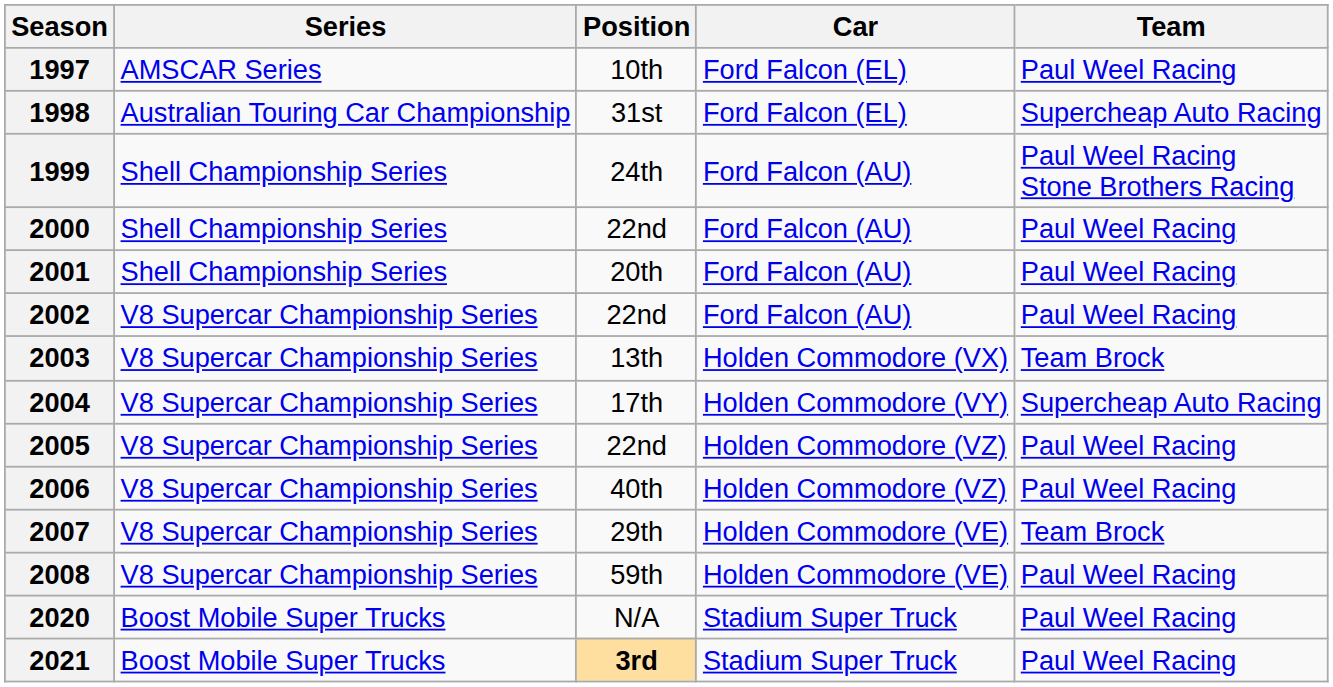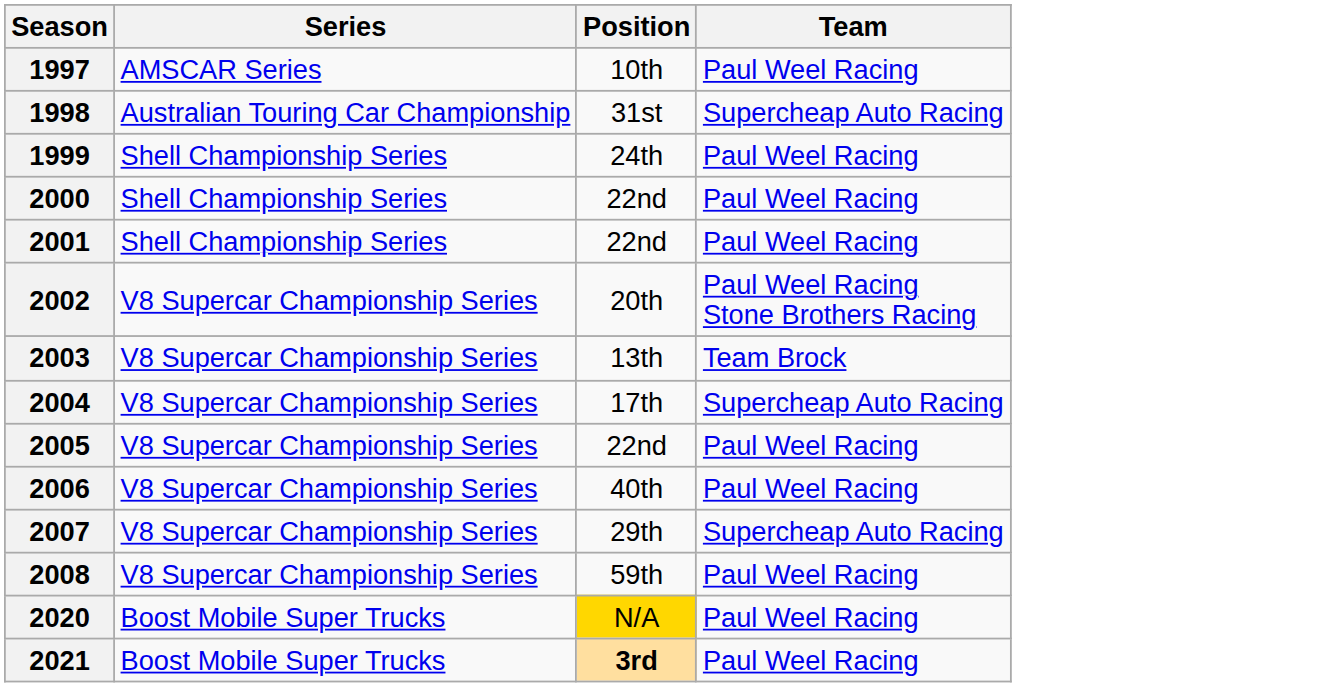- column: Car | Ford Falcon (EL) | Ford Falcon (EL) | Ford Falcon (AU) | Ford Falcon (AU) | Ford Falcon (AU) | Ford Falcon (AU) | Holden Commodore (VX) | Holden Commodore (VY) | Holden Commodore (VZ) | Holden Commodore (VZ) | Holden Commodore (VE) | Holden Commodore (VE) | Stadium Super Truck | Stadium Super Truck
1999 | Team: Paul Weel Racing Stone Brothers Racing -> Paul Weel Racing
2001 | Position: 20th -> 22nd
2002 | Position: 22nd -> 20th
2002 | Team: Paul Weel Racing -> Paul Weel Racing Stone Brothers Racing
2007 | Team: Team Brock -> Supercheap Auto Racing
2020 | Position: no background -> gold background
